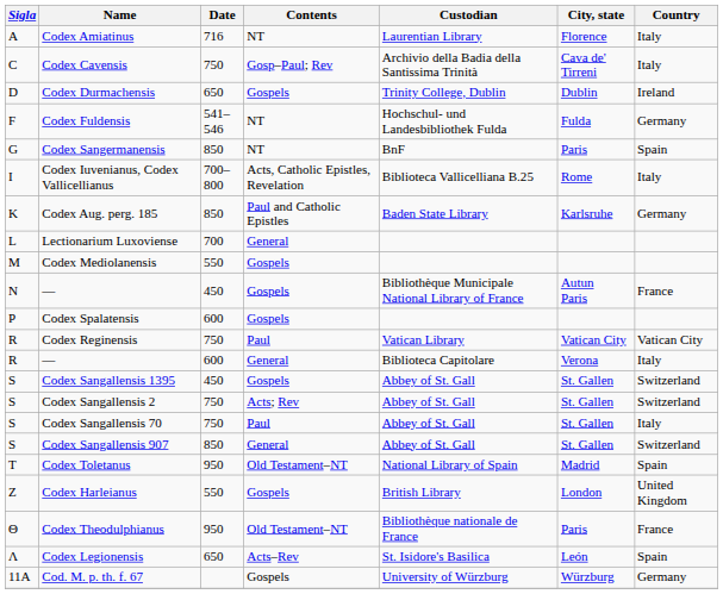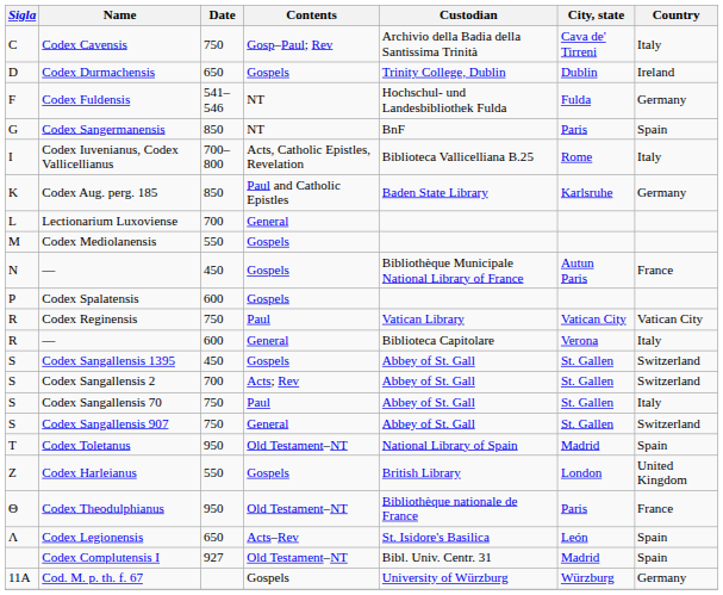- row: A | Codex Amiatinus | 716 | NT | Laurentian Library | Florence | Italy
Codex Sangallensis 2 | Date: 750 -> 700
Codex Sangallensis 907 | Date: 850 -> 750
+ row: Codex Complutensis I | 927 | Old Testament–NT | Bibl. Univ. Centr. 31 | Madrid | Spain
